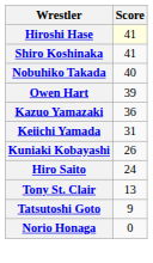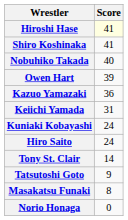Kuniaki Kobayashi | Score: 26 -> 24
Tony St. Clair | Score: 13 -> 14
+ row: Masakatsu Funaki | 8
